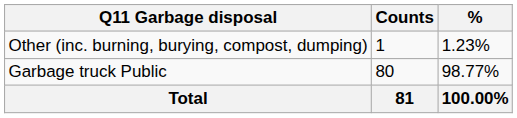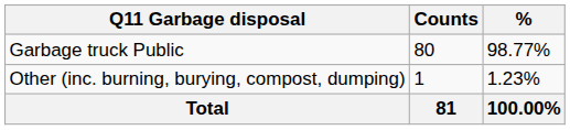rows swapped: Garbage truck Public <-> Other (inc. burning, burying, compost, dumping)
